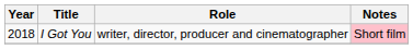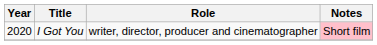I Got You | Year: 2018 -> 2020
